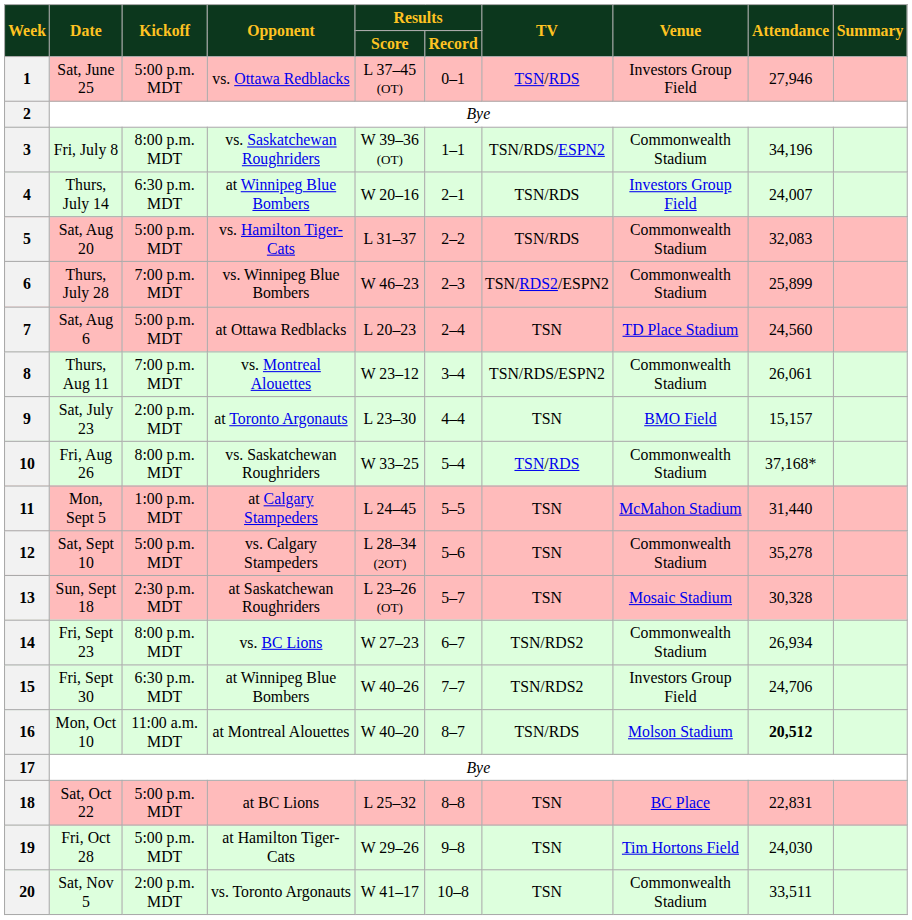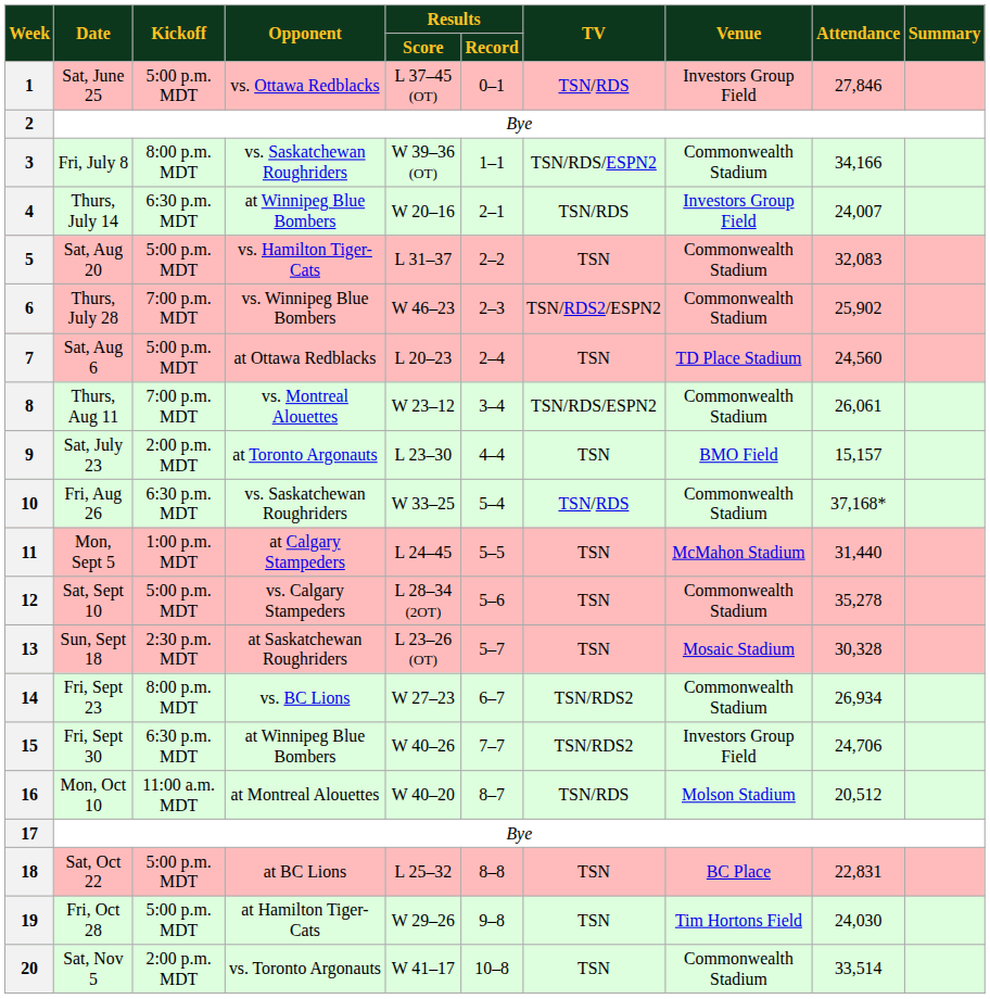1 | Attendance: 27,946 -> 27,846
3 | Attendance: 34,196 -> 34,166
5 | TV: TSN/RDS -> TSN
6 | Attendance: 25,899 -> 25,902
10 | Kickoff: 8:00 p.m. MDT -> 6:30 p.m. MDT
16 | Attendance: bold -> normal
20 | Attendance: 33,511 -> 33,514
